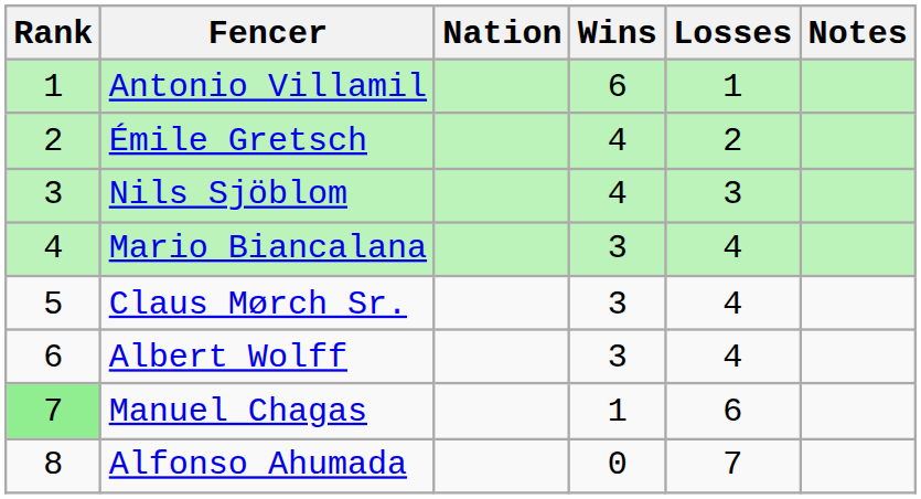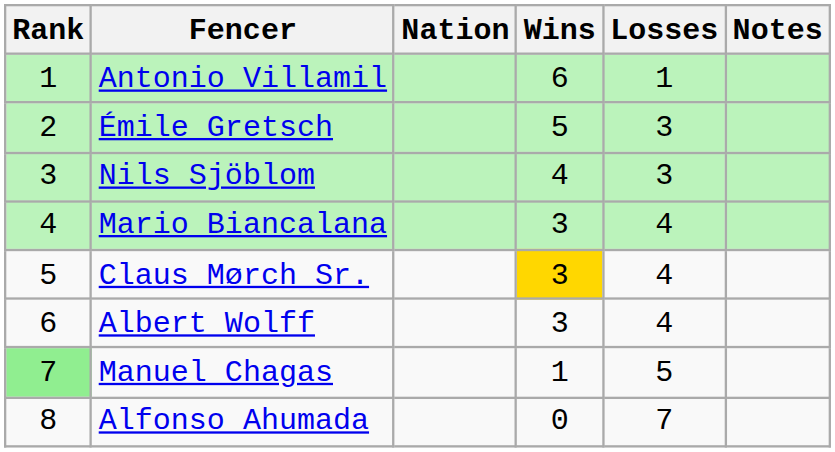Émile Gretsch | Wins: 4 -> 5
Émile Gretsch | Losses: 2 -> 3
Claus Mørch Sr. | Wins: no background -> gold background
Manuel Chagas | Losses: 6 -> 5
